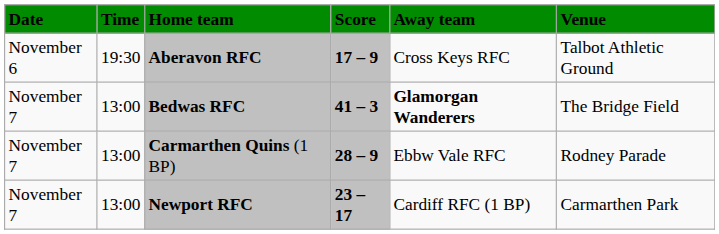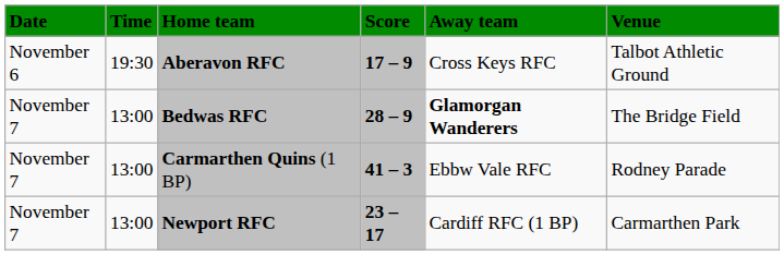Bedwas RFC | Score: 41 – 3 -> 28 – 9
Carmarthen Quins (1 BP) | Score: 28 – 9 -> 41 – 3
